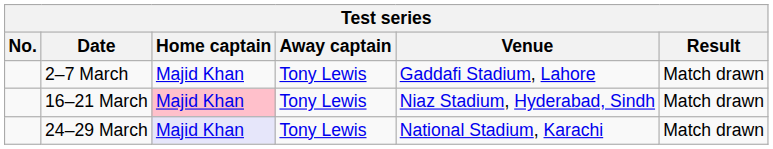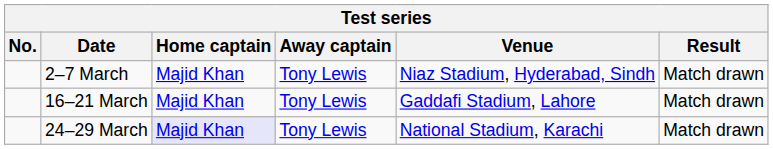2–7 March | Venue: Gaddafi Stadium, Lahore -> Niaz Stadium, Hyderabad, Sindh
16–21 March | Home captain: pink background -> no background
16–21 March | Venue: Niaz Stadium, Hyderabad, Sindh -> Gaddafi Stadium, Lahore
